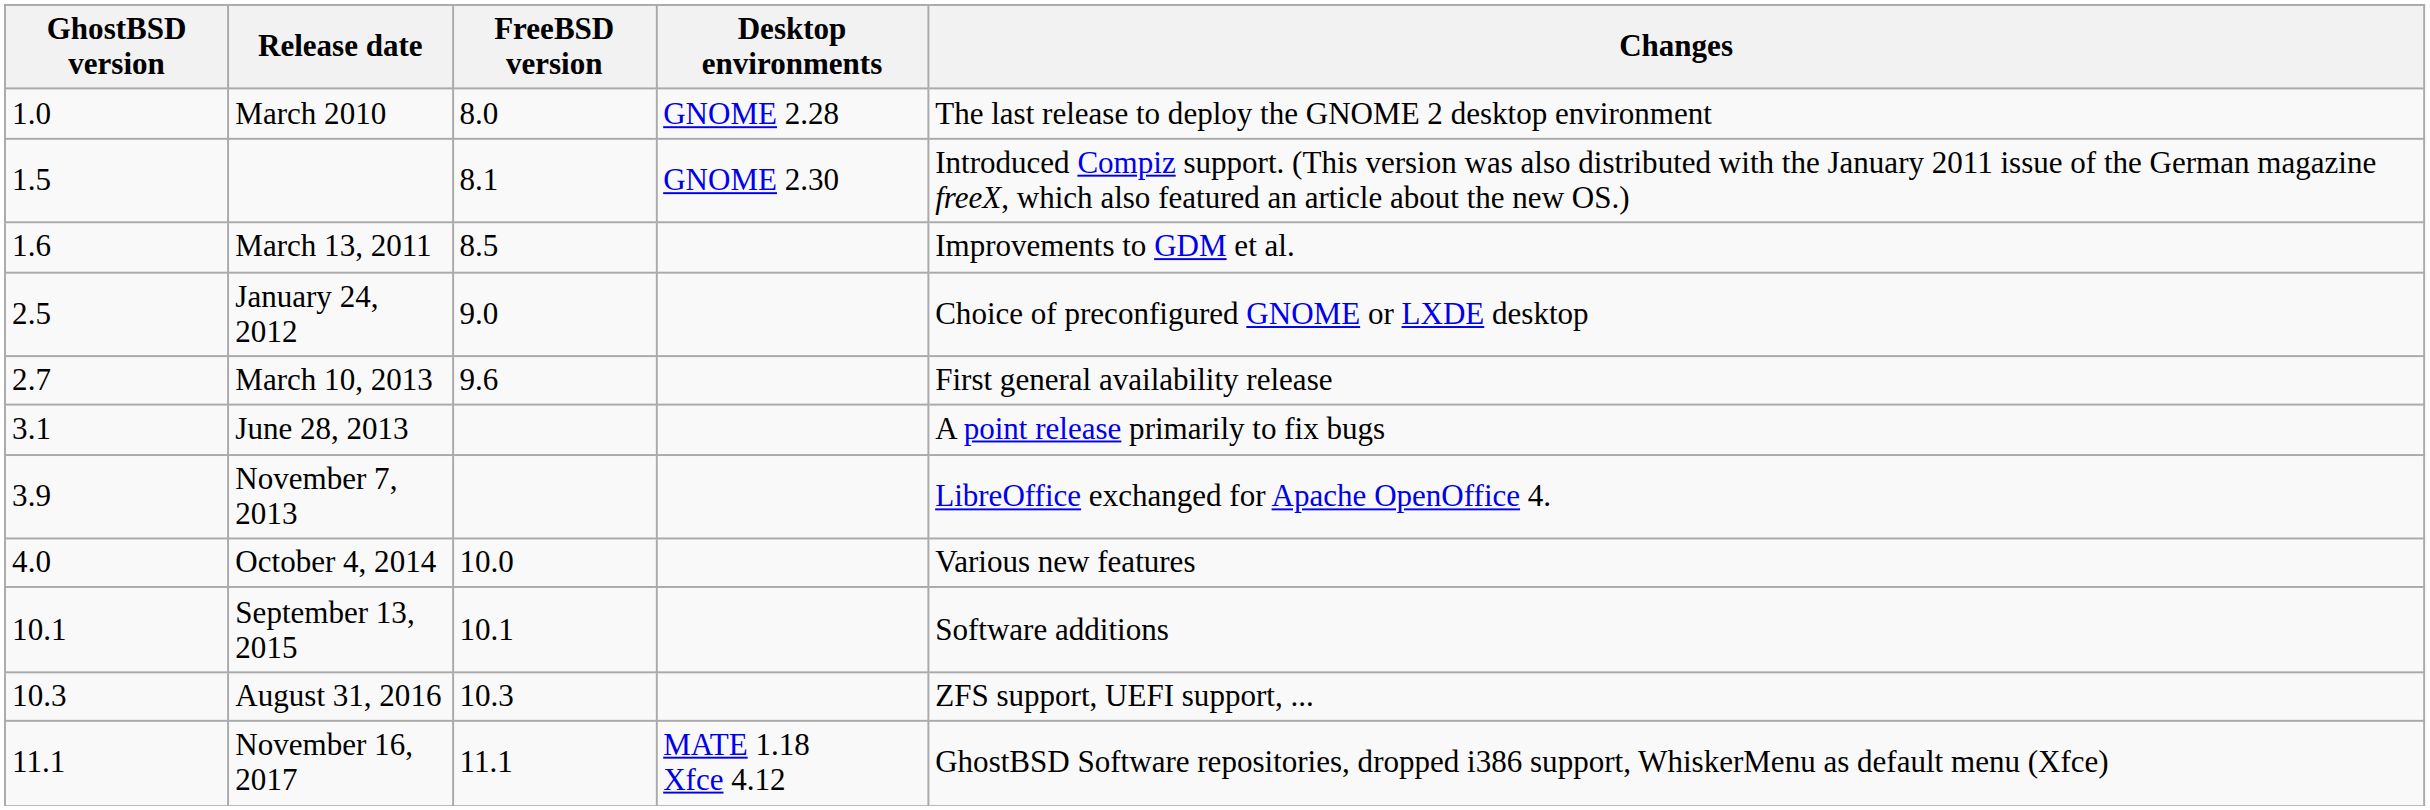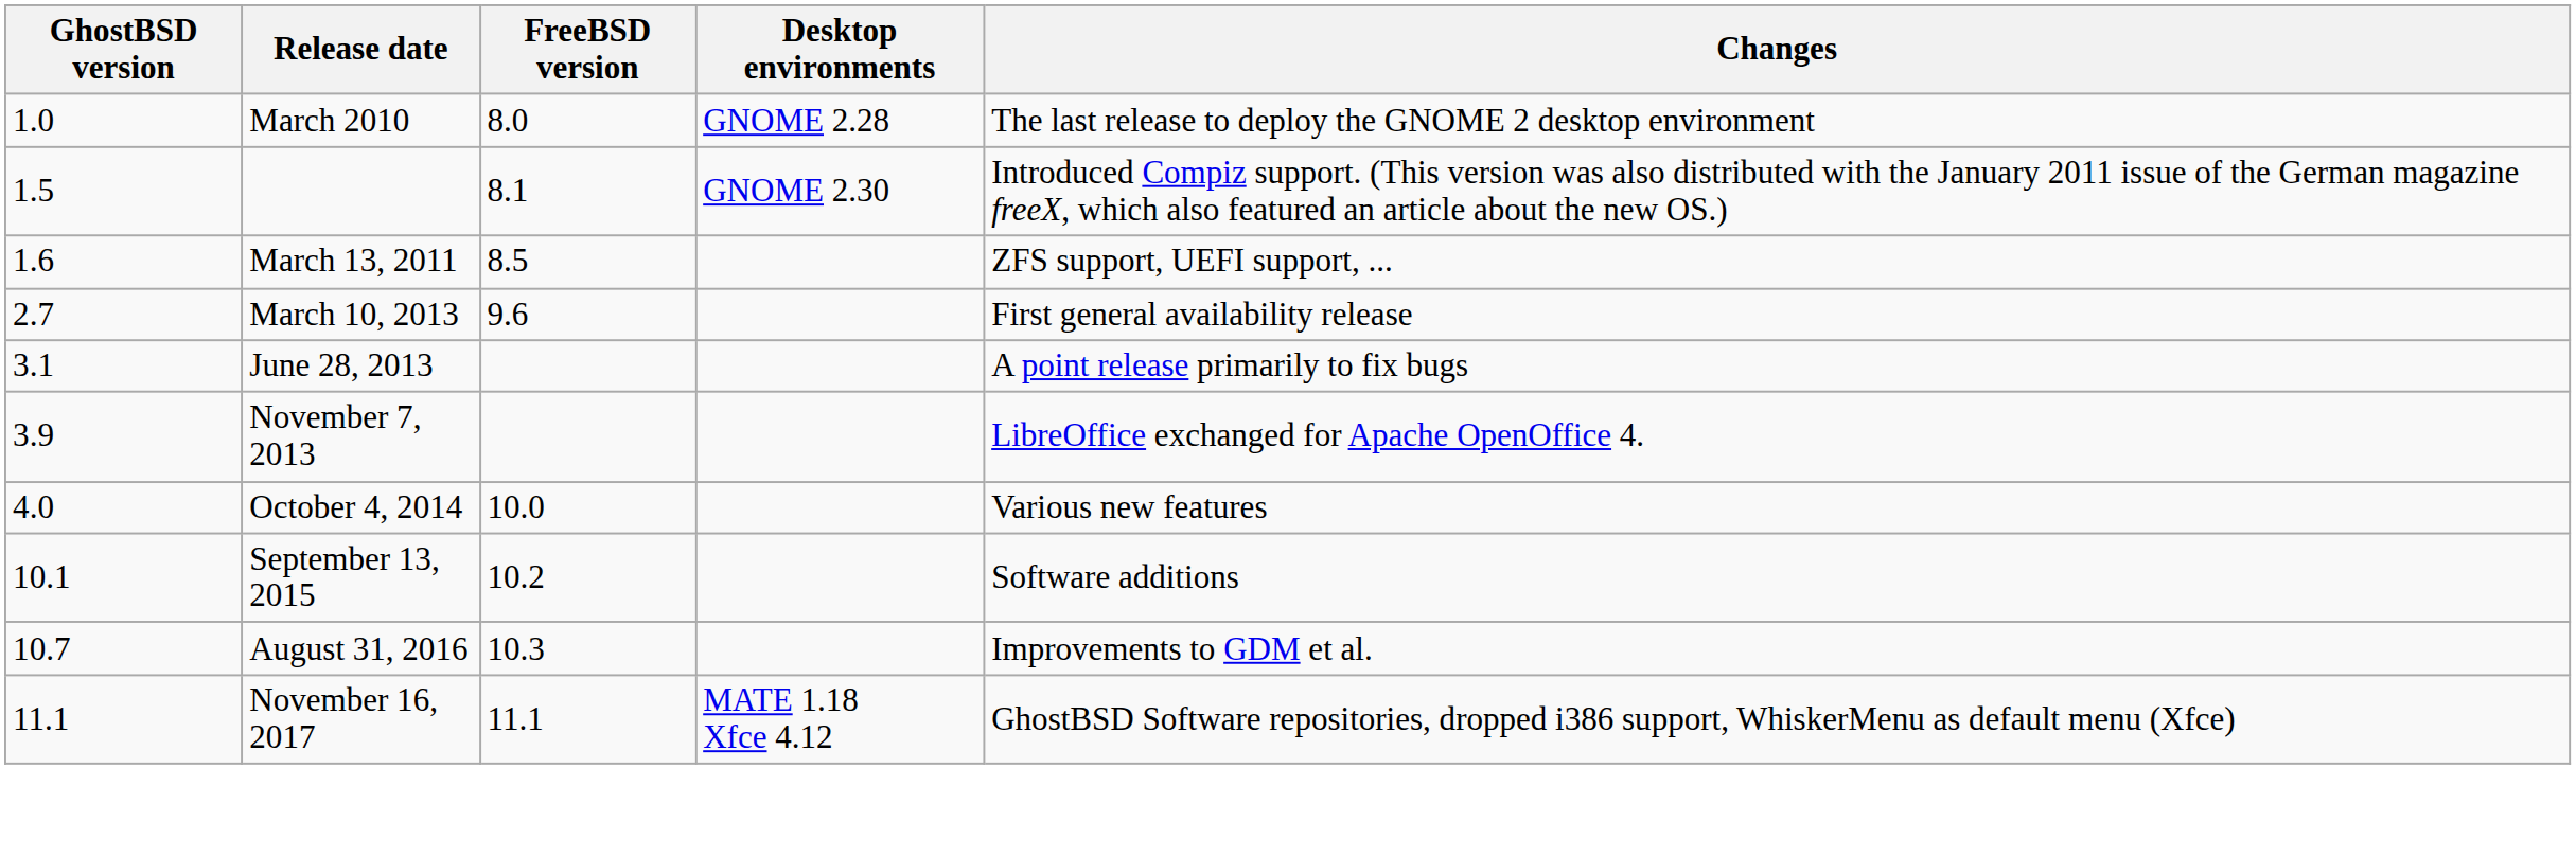March 13, 2011 | Changes: Improvements to GDM et al. -> ZFS support, UEFI support, ...
- row: 2.5 | January 24, 2012 | 9.0 | Choice of preconfigured GNOME or LXDE desktop
September 13, 2015 | FreeBSD version: 10.1 -> 10.2
August 31, 2016 | GhostBSD version: 10.3 -> 10.7
August 31, 2016 | Changes: ZFS support, UEFI support, ... -> Improvements to GDM et al.
